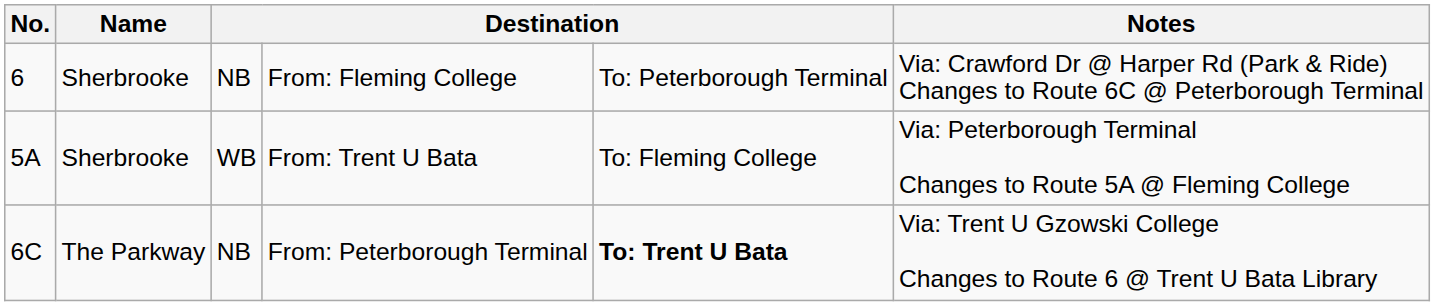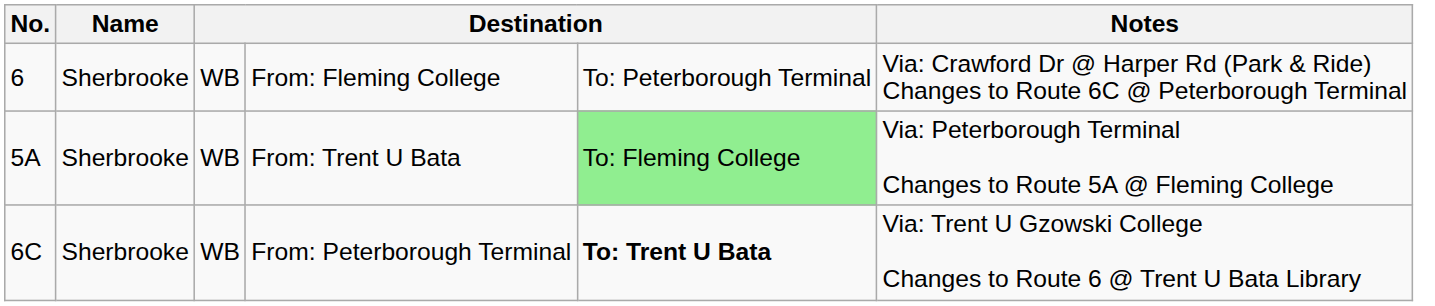From: Fleming College | column 3: NB -> WB
From: Trent U Bata | column 5: no background -> lightgreen background
From: Peterborough Terminal | Name: The Parkway -> Sherbrooke
From: Peterborough Terminal | column 3: NB -> WB
